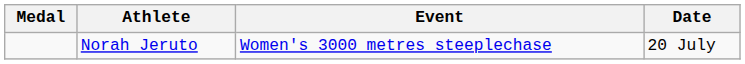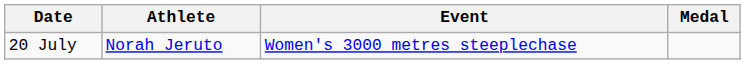columns swapped: Medal <-> Date
